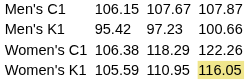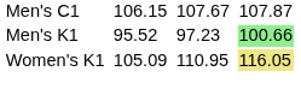Men's K1 | column 3: 95.42 -> 95.52
Men's K1 | column 7: no background -> lightgreen background
- row: Women's C1 | 106.38 | 118.29 | 122.26
Women's K1 | column 3: 105.59 -> 105.09
